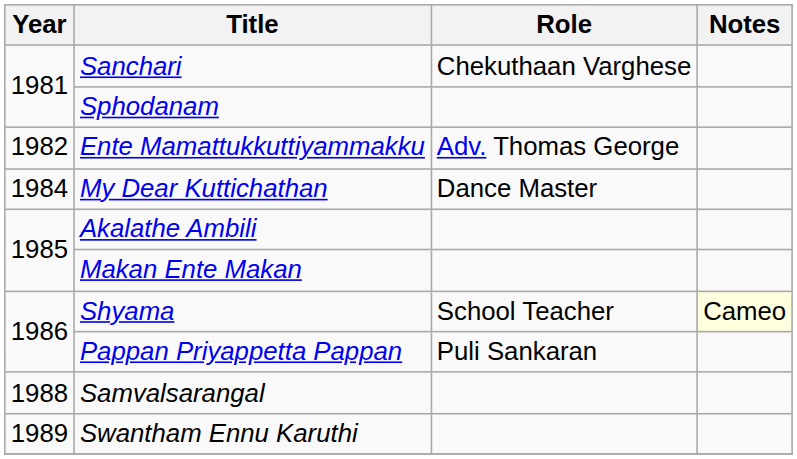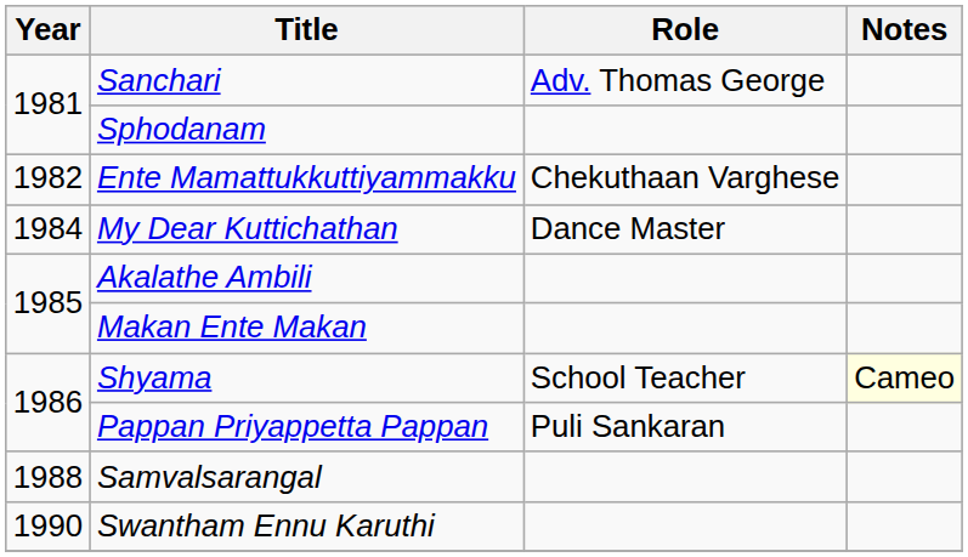Sanchari | Role: Chekuthaan Varghese -> Adv. Thomas George
Ente Mamattukkuttiyammakku | Role: Adv. Thomas George -> Chekuthaan Varghese
Swantham Ennu Karuthi | Year: 1989 -> 1990
